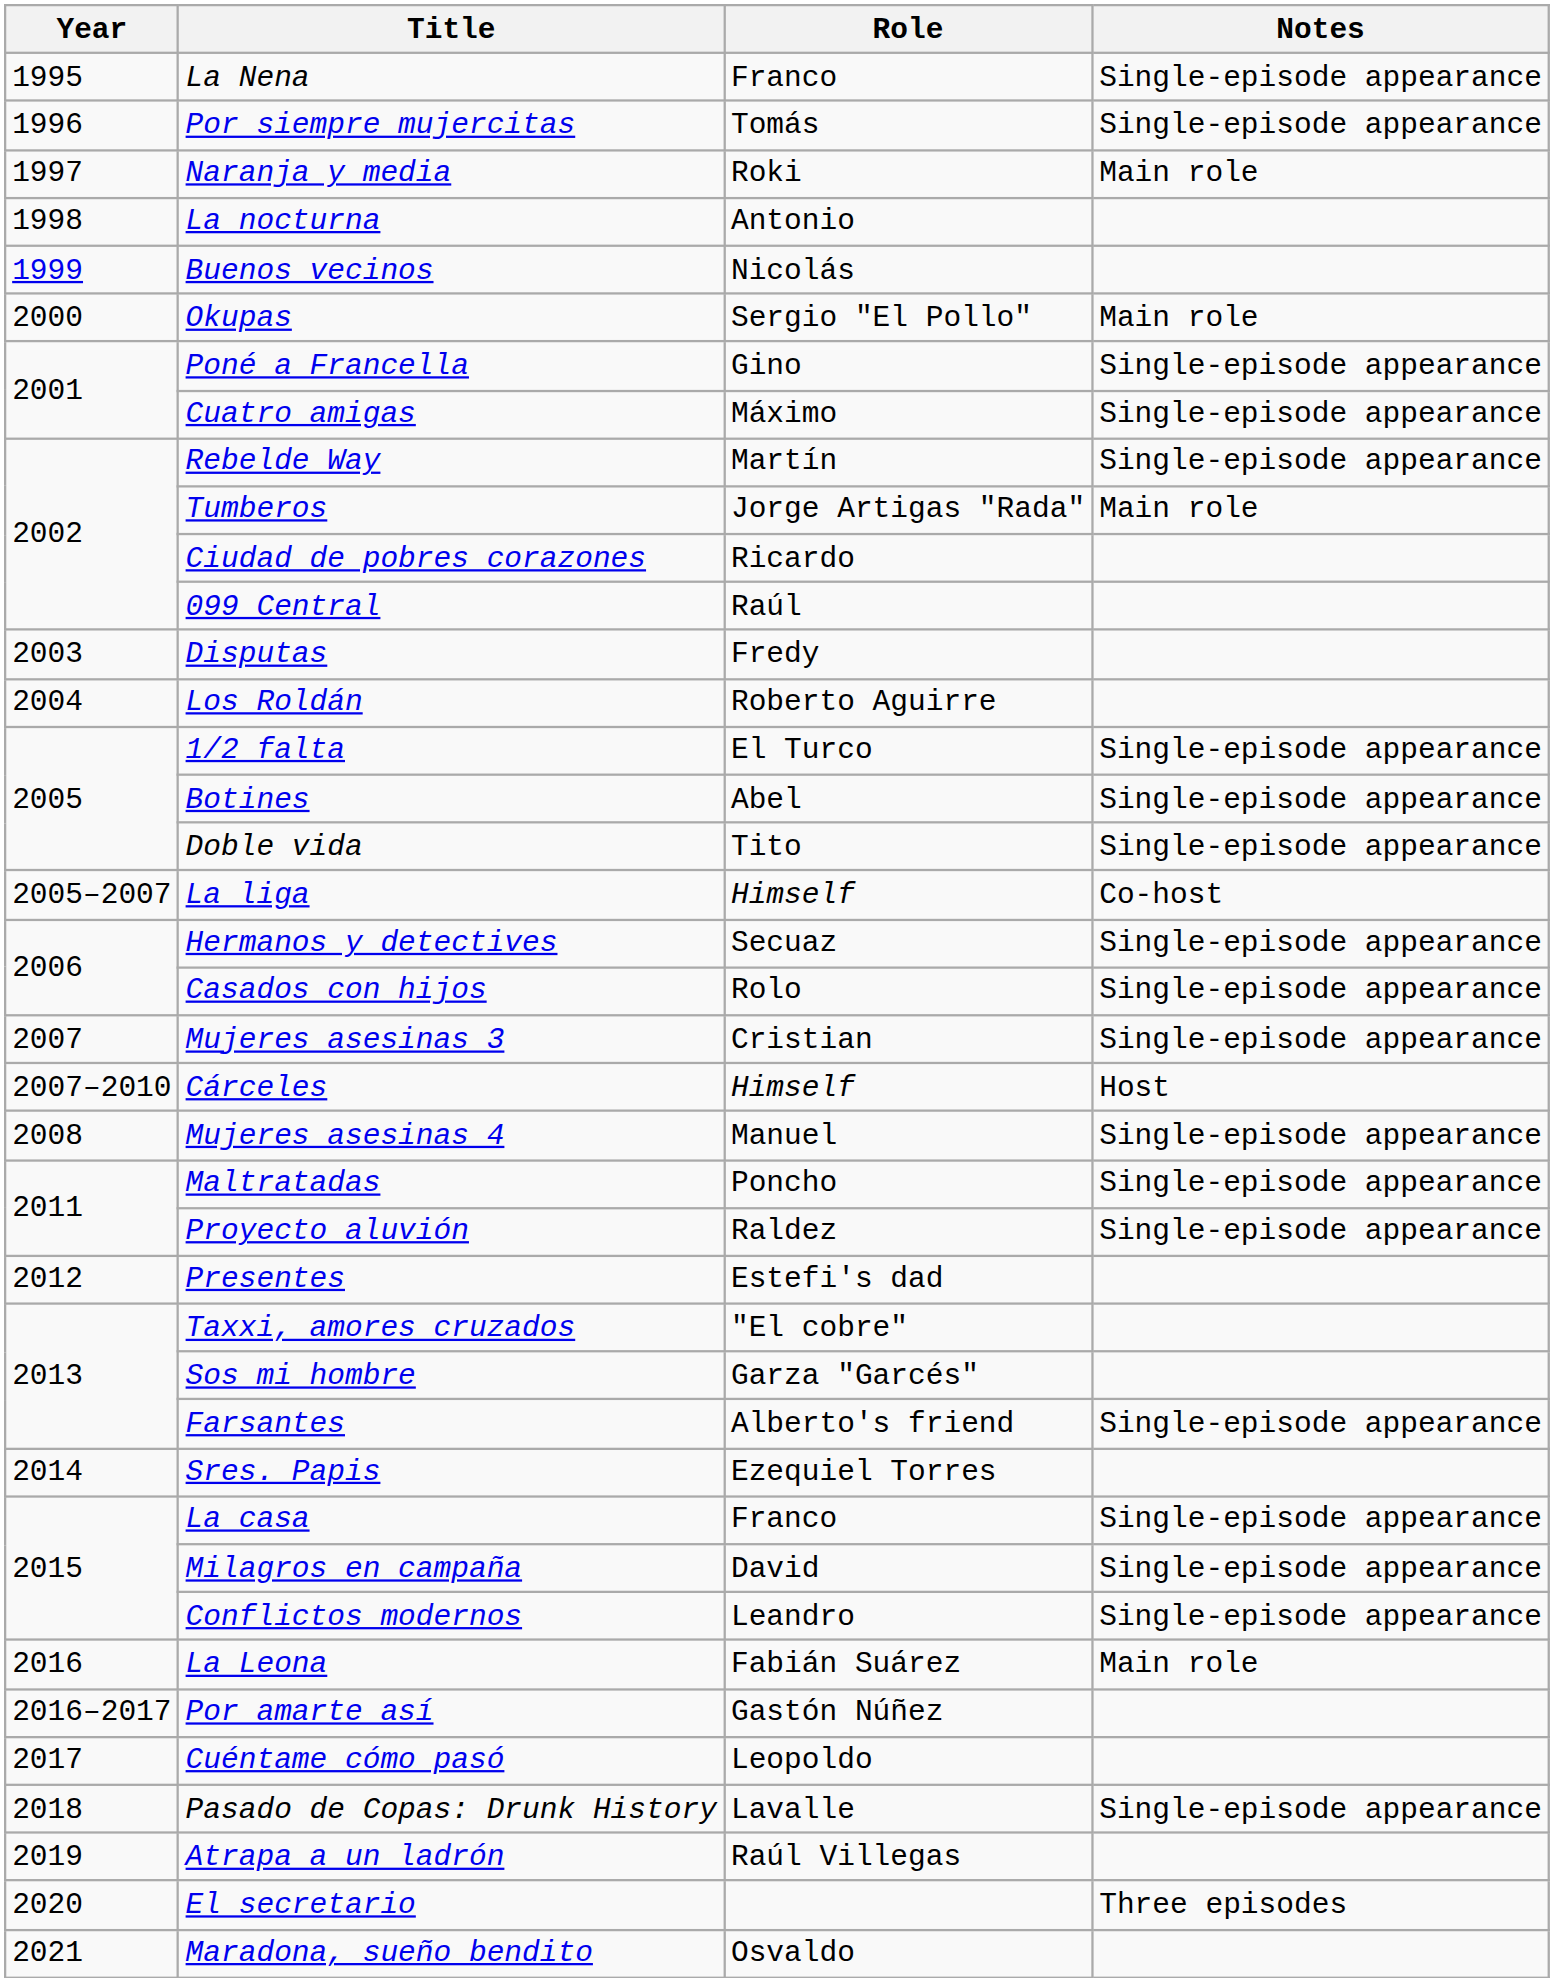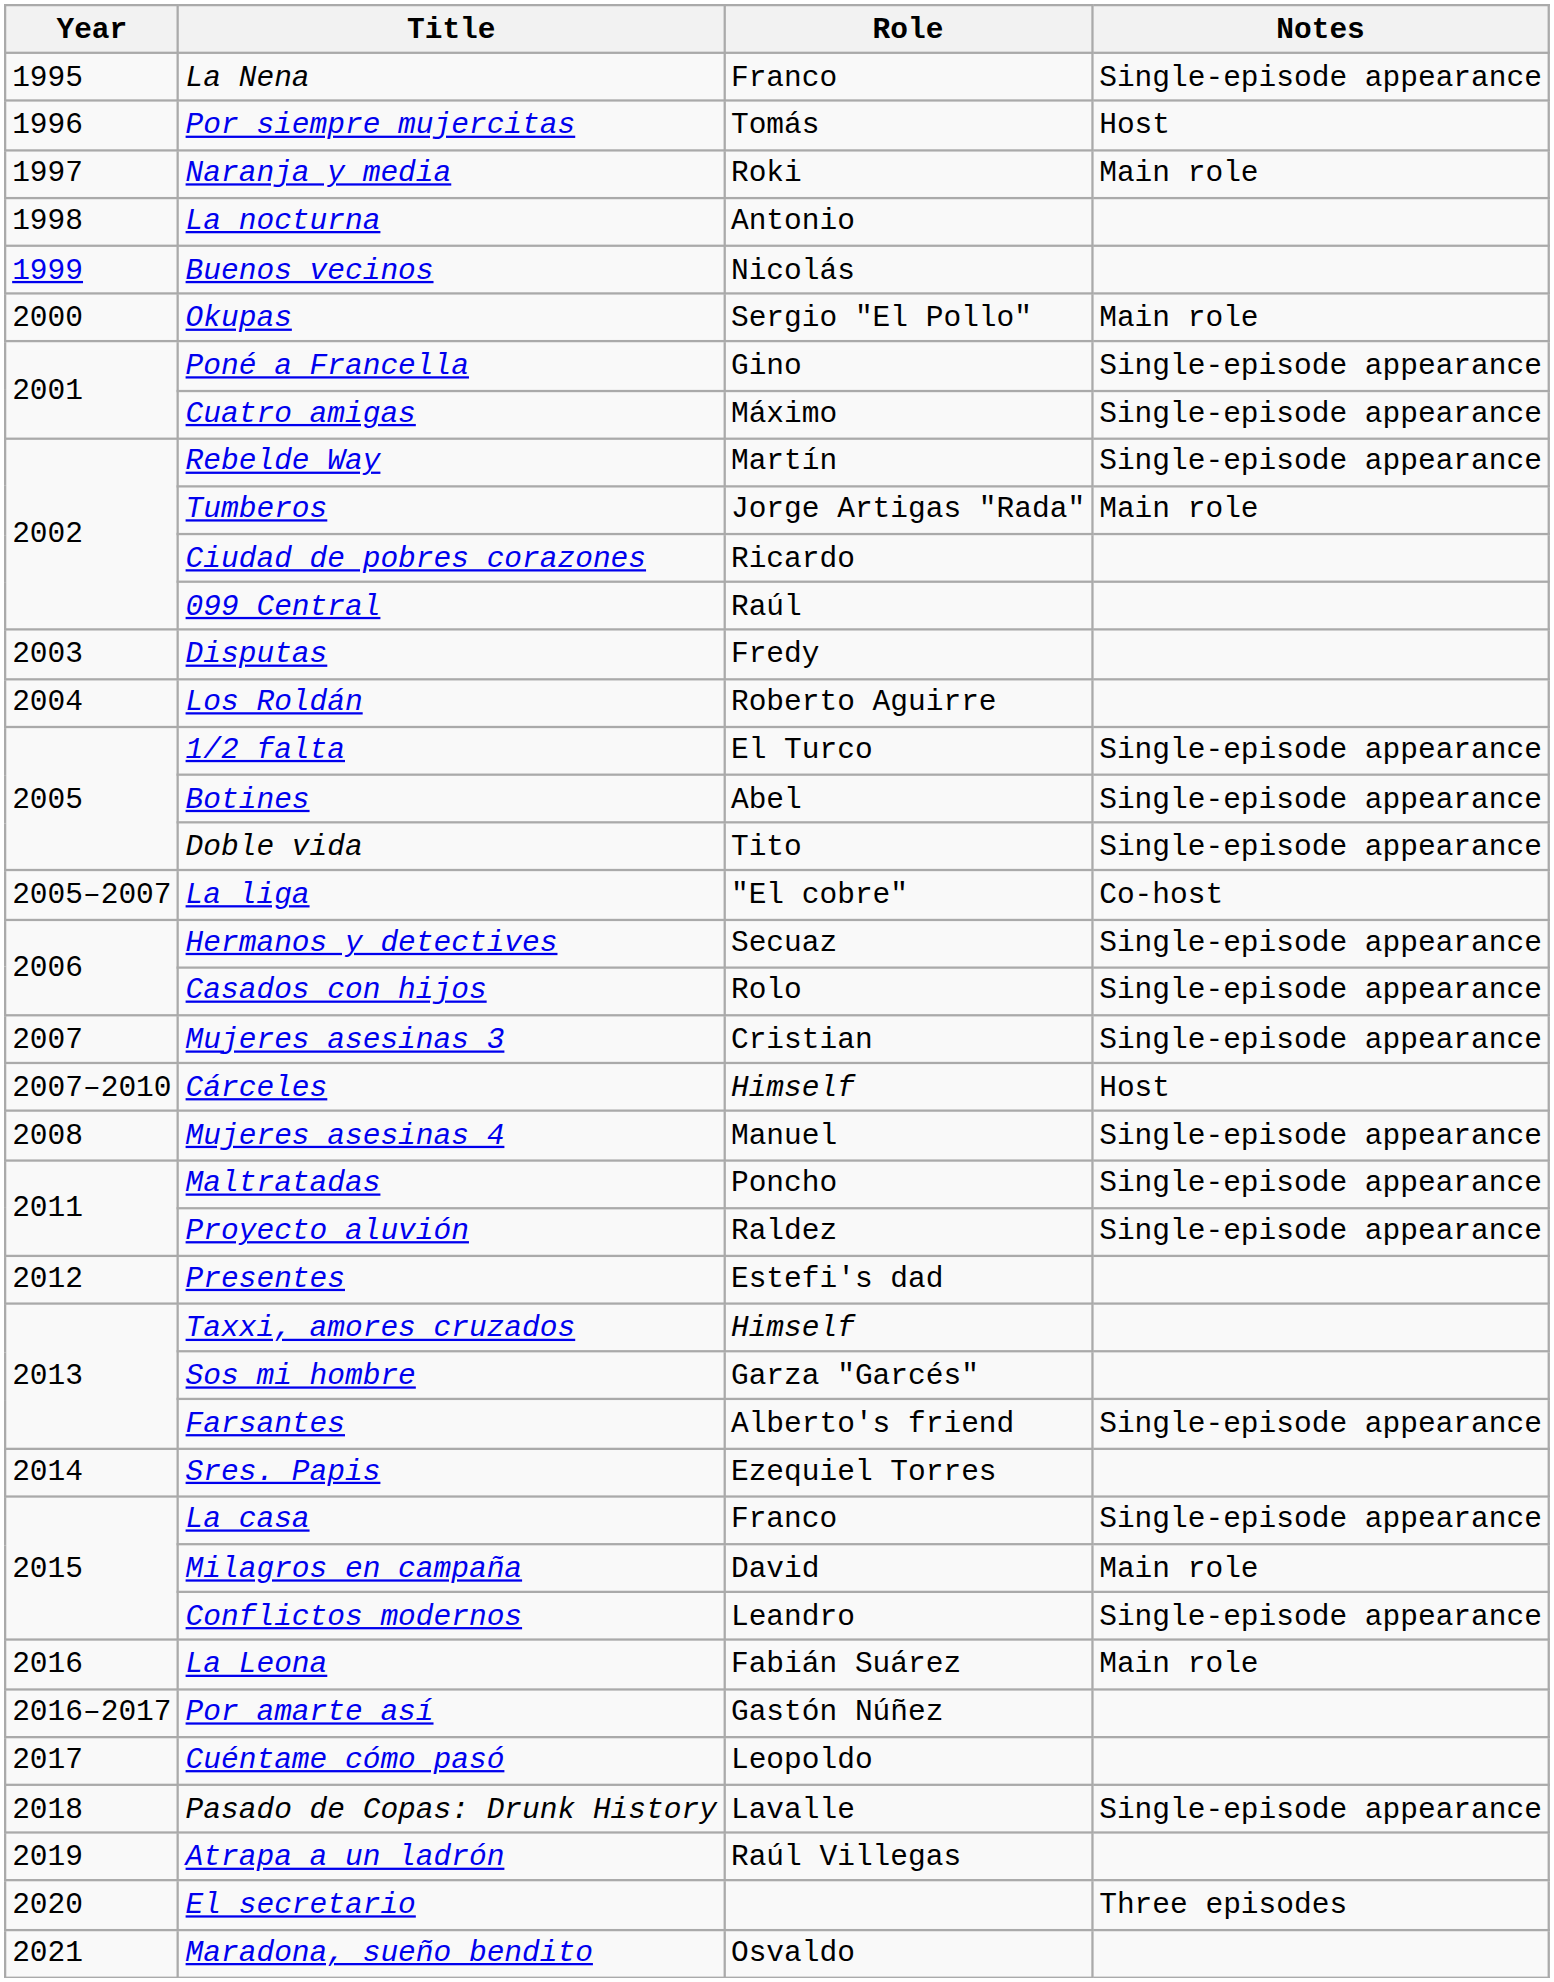Por siempre mujercitas | Notes: Single-episode appearance -> Host
La liga | Role: Himself -> "El cobre"
Taxxi, amores cruzados | Role: "El cobre" -> Himself
Milagros en campaña | Notes: Single-episode appearance -> Main role
